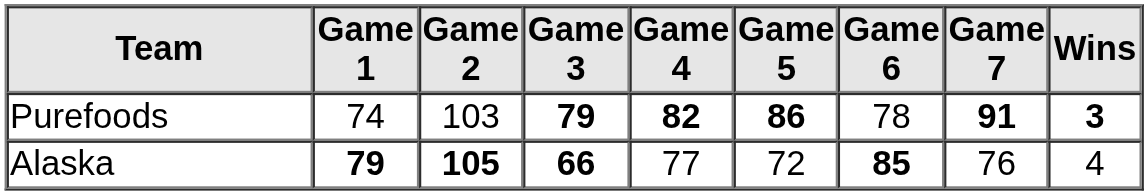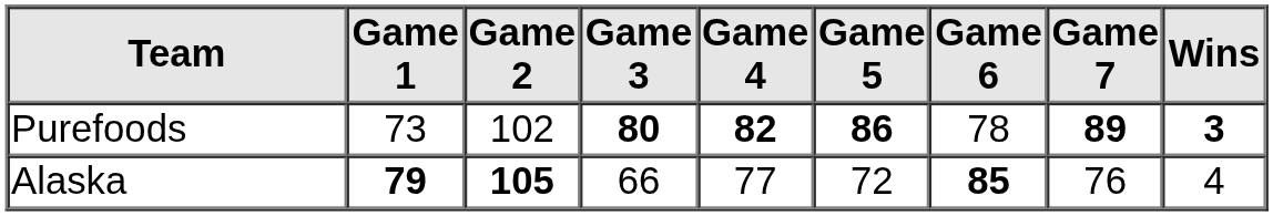Purefoods | Game 1: 74 -> 73
Purefoods | Game 2: 103 -> 102
Purefoods | Game 3: 79 -> 80
Purefoods | Game 7: 91 -> 89
Alaska | Game 3: bold -> normal
